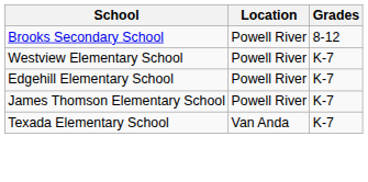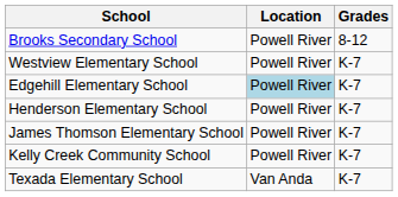Edgehill Elementary School | Location: no background -> lightblue background
+ row: Henderson Elementary School | Powell River | K-7
+ row: Kelly Creek Community School | Powell River | K-7
